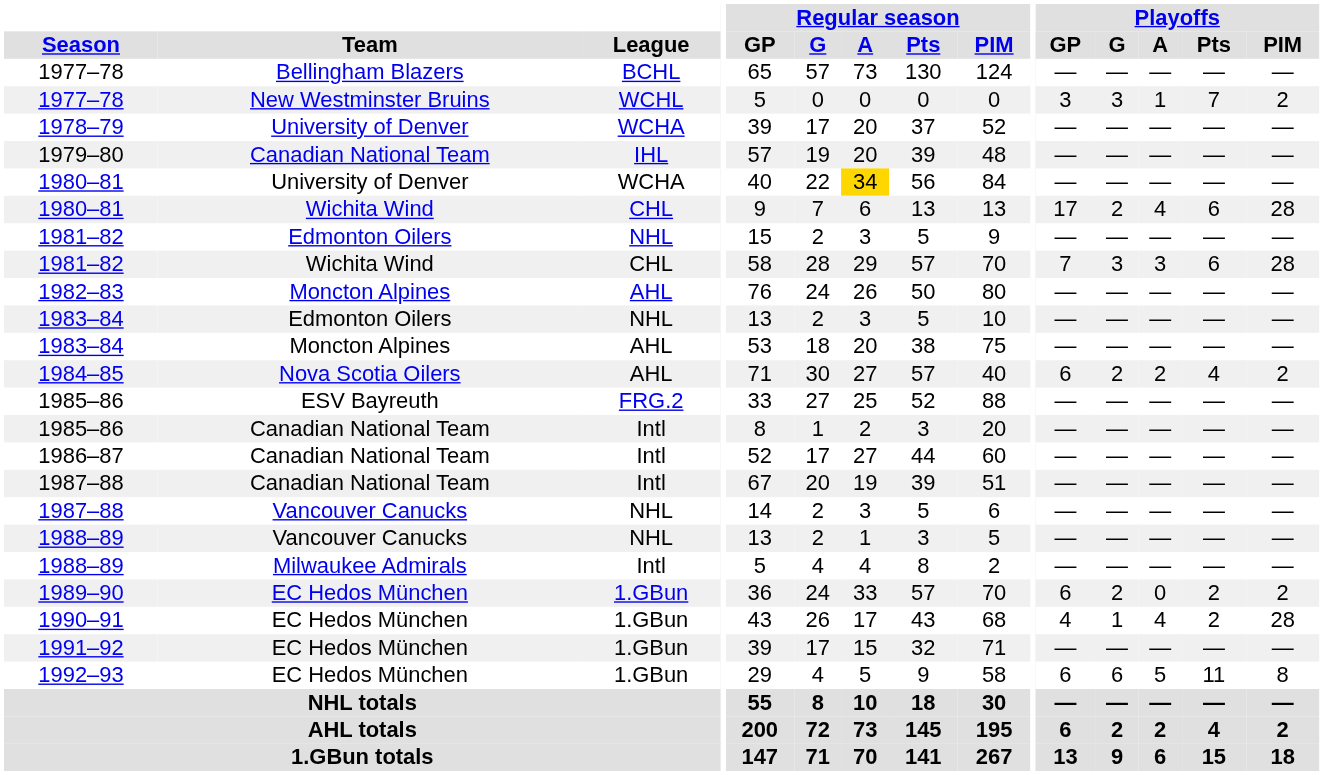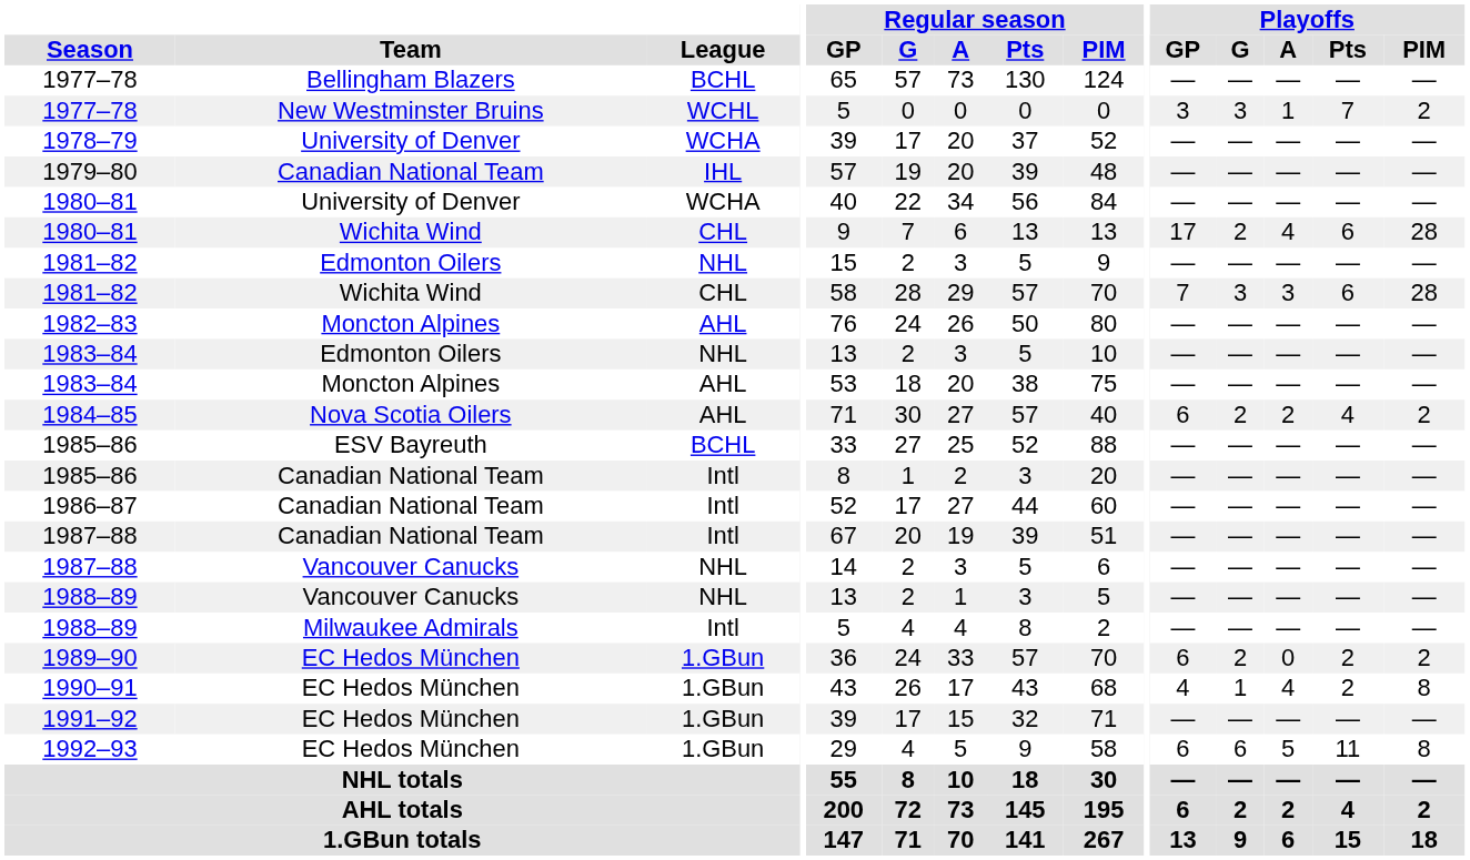1980–81 / University of Denver | Regular season / A: gold background -> no background
1985–86 / ESV Bayreuth | League: FRG.2 -> BCHL
1990–91 | Playoffs / PIM: 28 -> 8
